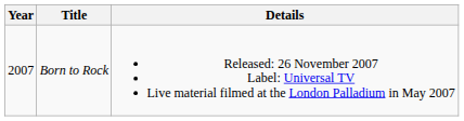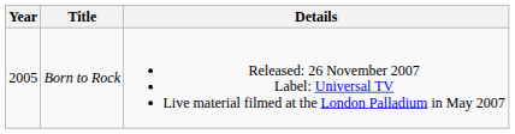Born to Rock | Year: 2007 -> 2005
